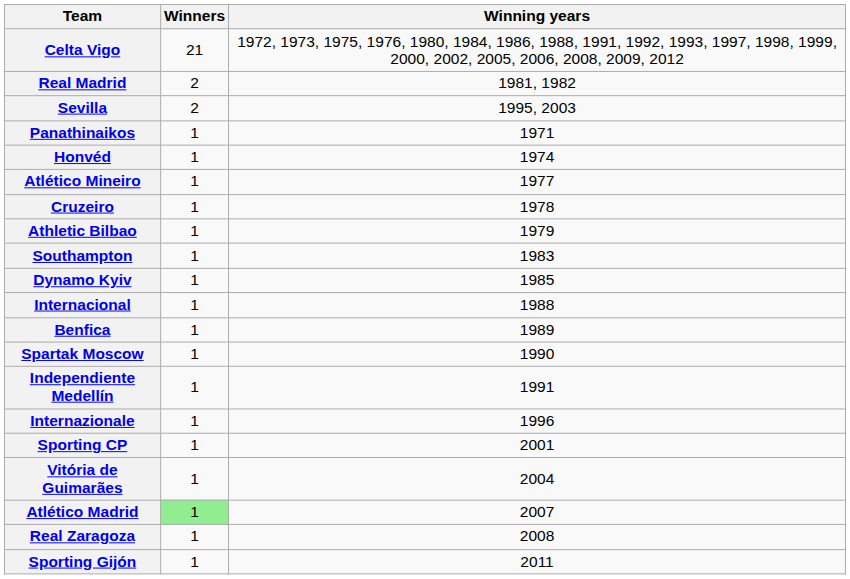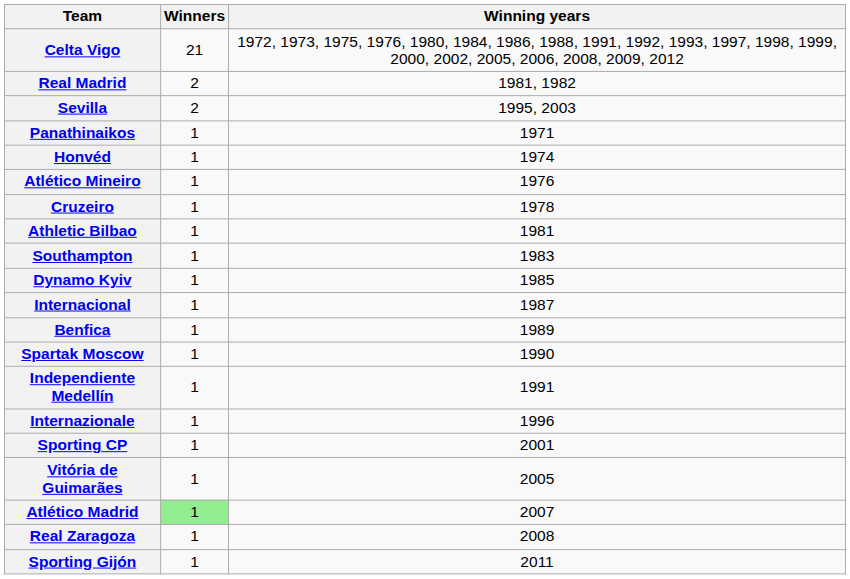Atlético Mineiro | Winning years: 1977 -> 1976
Athletic Bilbao | Winning years: 1979 -> 1981
Internacional | Winning years: 1988 -> 1987
Vitória de Guimarães | Winning years: 2004 -> 2005
